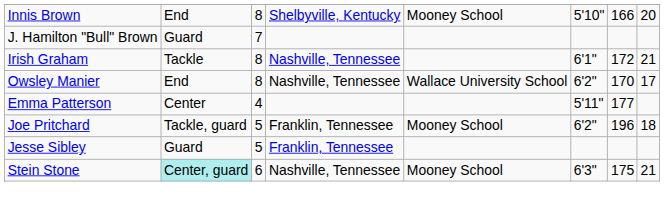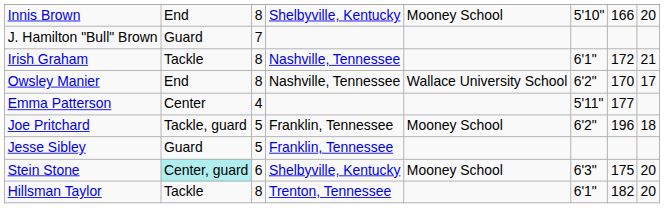Stein Stone | column 4: Nashville, Tennessee -> Shelbyville, Kentucky
Stein Stone | column 8: 21 -> 20
+ row: Hillsman Taylor | Tackle | 8 | Trenton, Tennessee | 6'1" | 182 | 20
